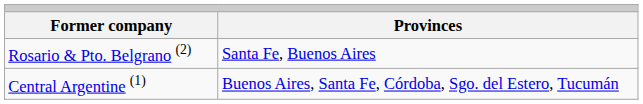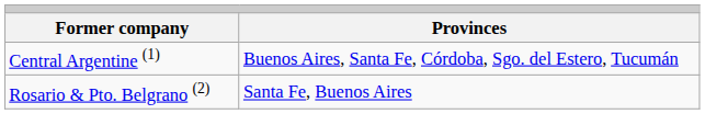rows swapped: Central Argentine (1) <-> Rosario & Pto. Belgrano (2)
